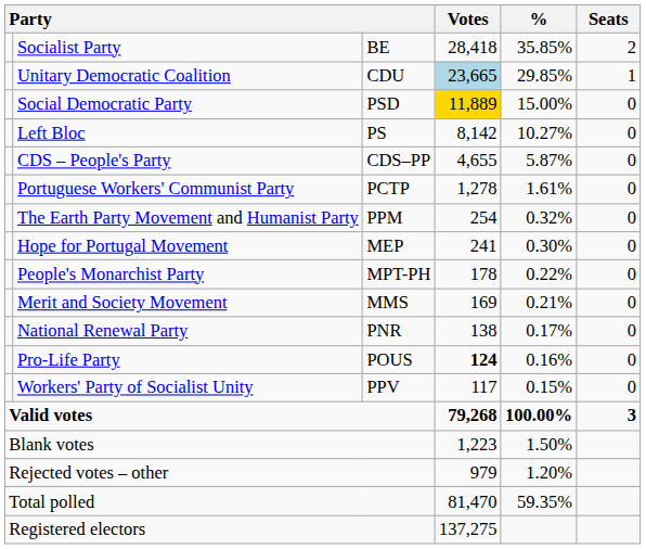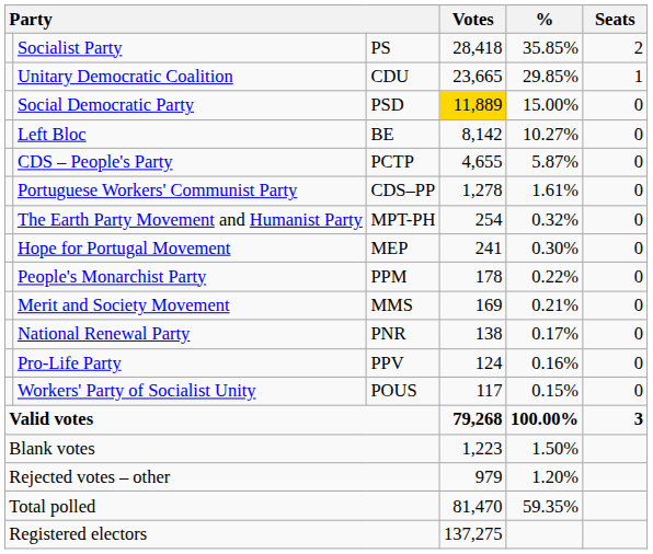Socialist Party | column 3: BE -> PS
Unitary Democratic Coalition | Votes: lightblue background -> no background
Left Bloc | column 3: PS -> BE
CDS – People's Party | column 3: CDS–PP -> PCTP
Portuguese Workers' Communist Party | column 3: PCTP -> CDS–PP
The Earth Party Movement and Humanist Party | column 3: PPM -> MPT-PH
People's Monarchist Party | column 3: MPT-PH -> PPM
Pro-Life Party | column 3: POUS -> PPV
Pro-Life Party | Votes: bold -> normal
Workers' Party of Socialist Unity | column 3: PPV -> POUS
